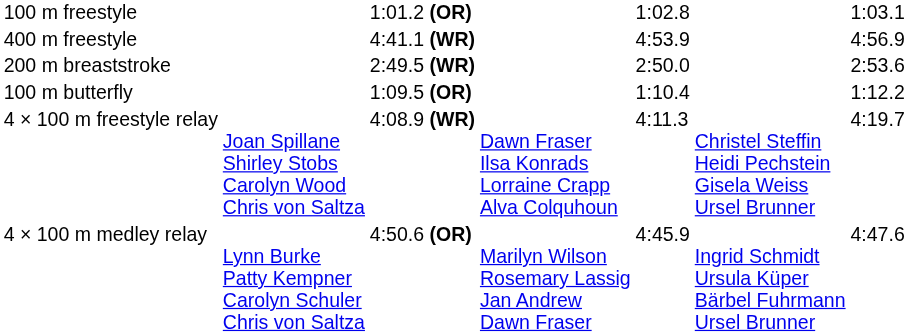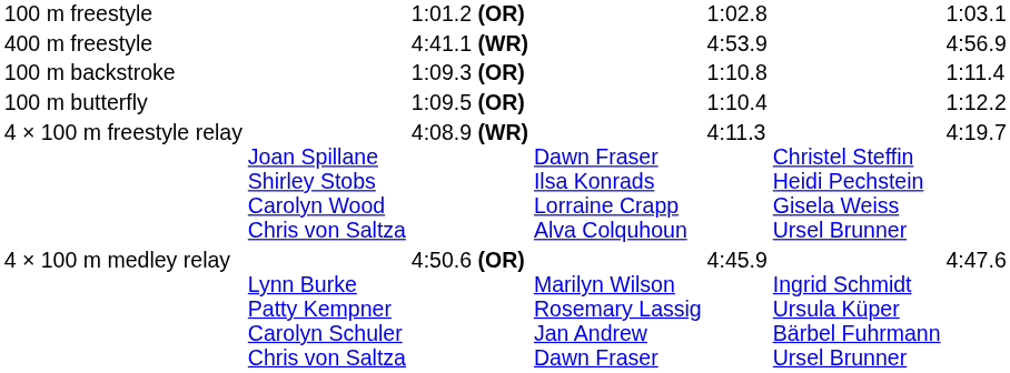+ row: 100 m backstroke | 1:09.3 (OR) | 1:10.8 | 1:11.4
- row: 200 m breaststroke | 2:49.5 (WR) | 2:50.0 | 2:53.6
